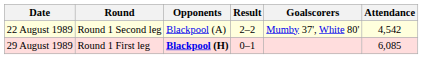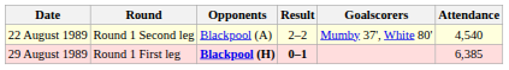22 August 1989 | Attendance: 4,542 -> 4,540
29 August 1989 | Result: normal -> bold
29 August 1989 | Attendance: 6,085 -> 6,385
